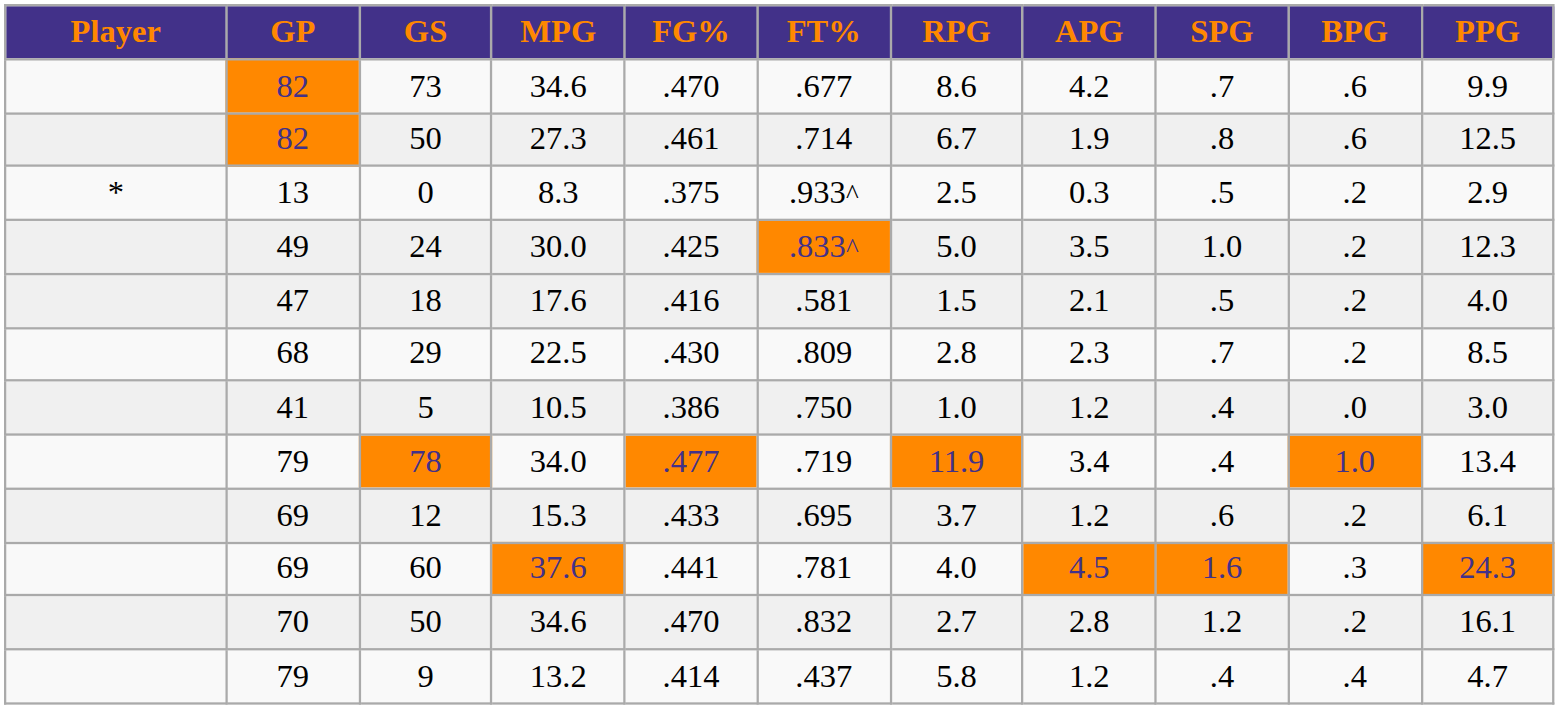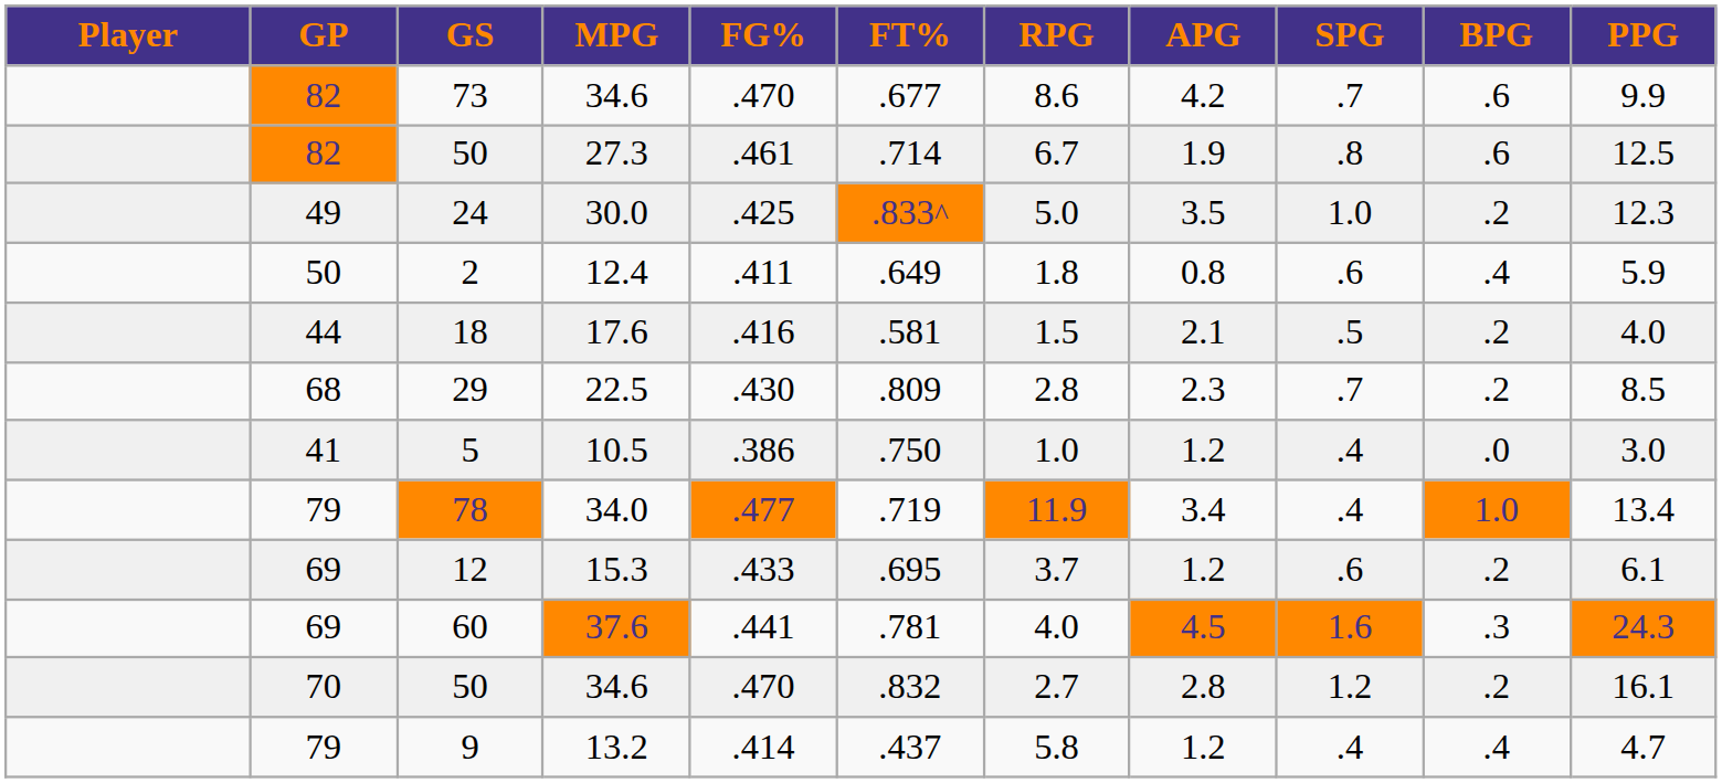- row: * | 13 | 0 | 8.3 | .375 | .933^ | 2.5 | 0.3 | .5 | .2 | 2.9
+ row: 50 | 2 | 12.4 | .411 | .649 | 1.8 | 0.8 | .6 | .4 | 5.9
18 | GP: 47 -> 44
